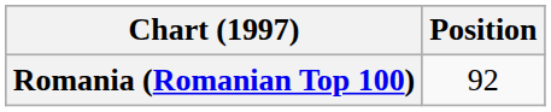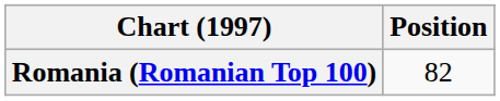Romania (Romanian Top 100) | Position: 92 -> 82
